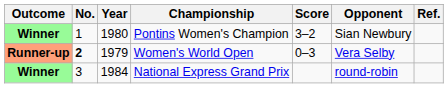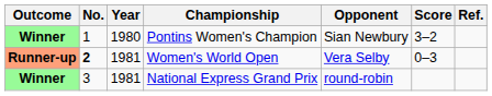columns swapped: Opponent <-> Score
Women's World Open | Year: 1979 -> 1981
National Express Grand Prix | Year: 1984 -> 1981
